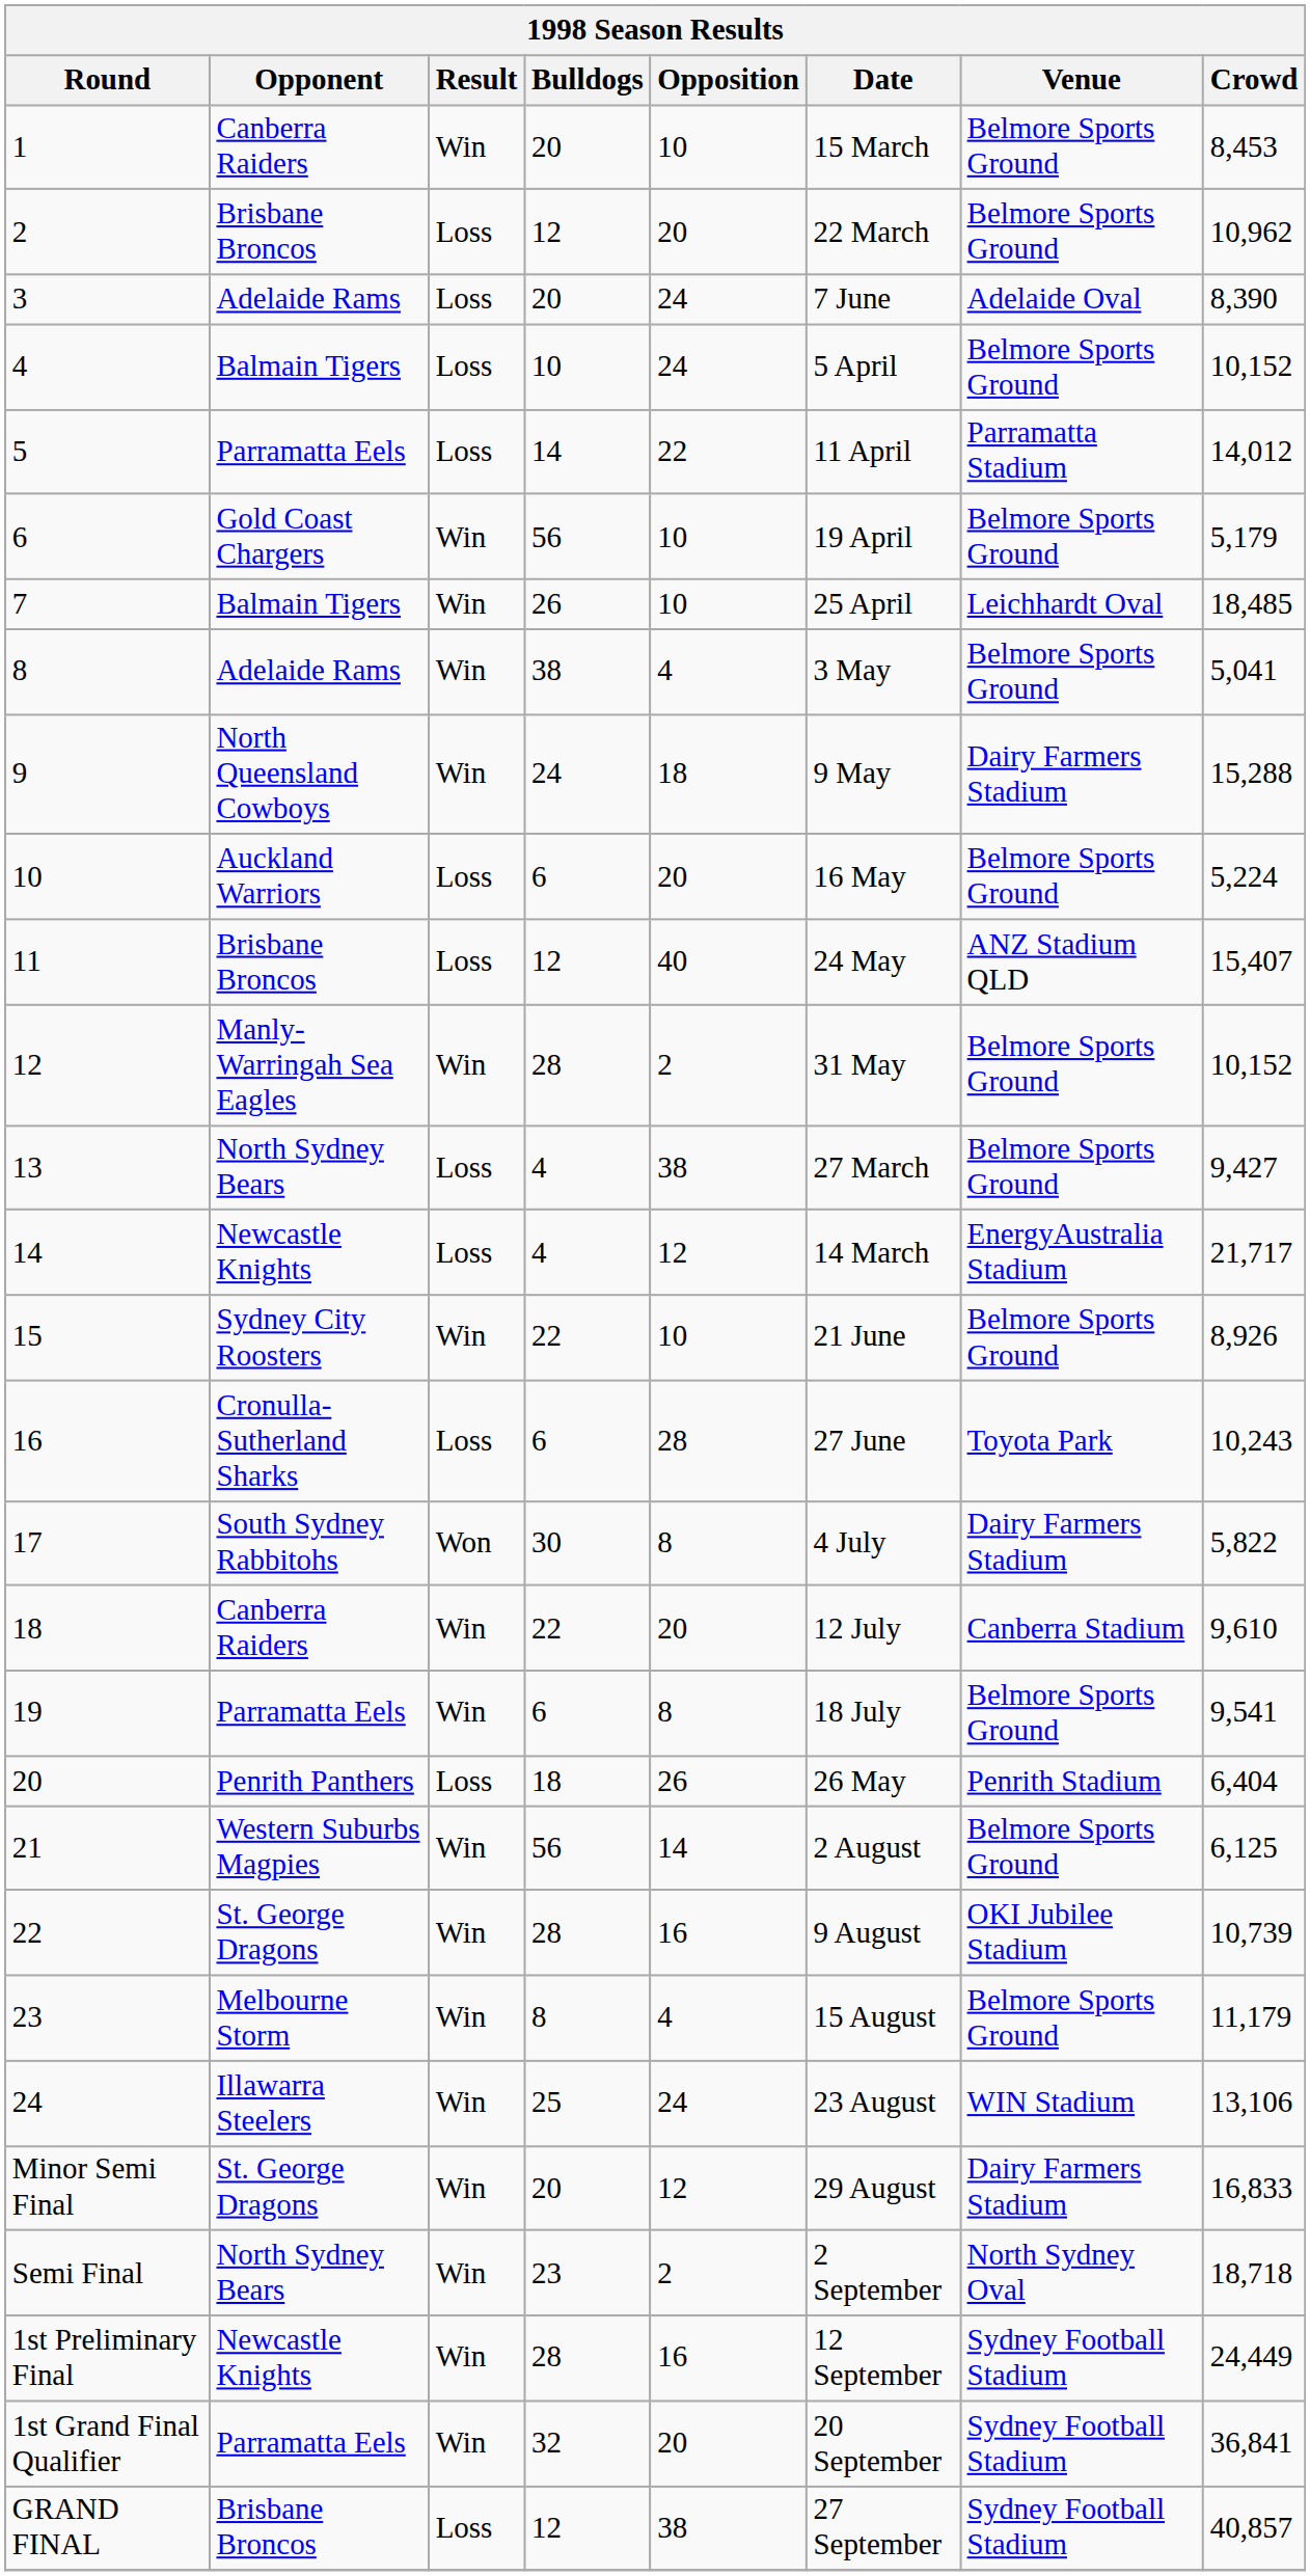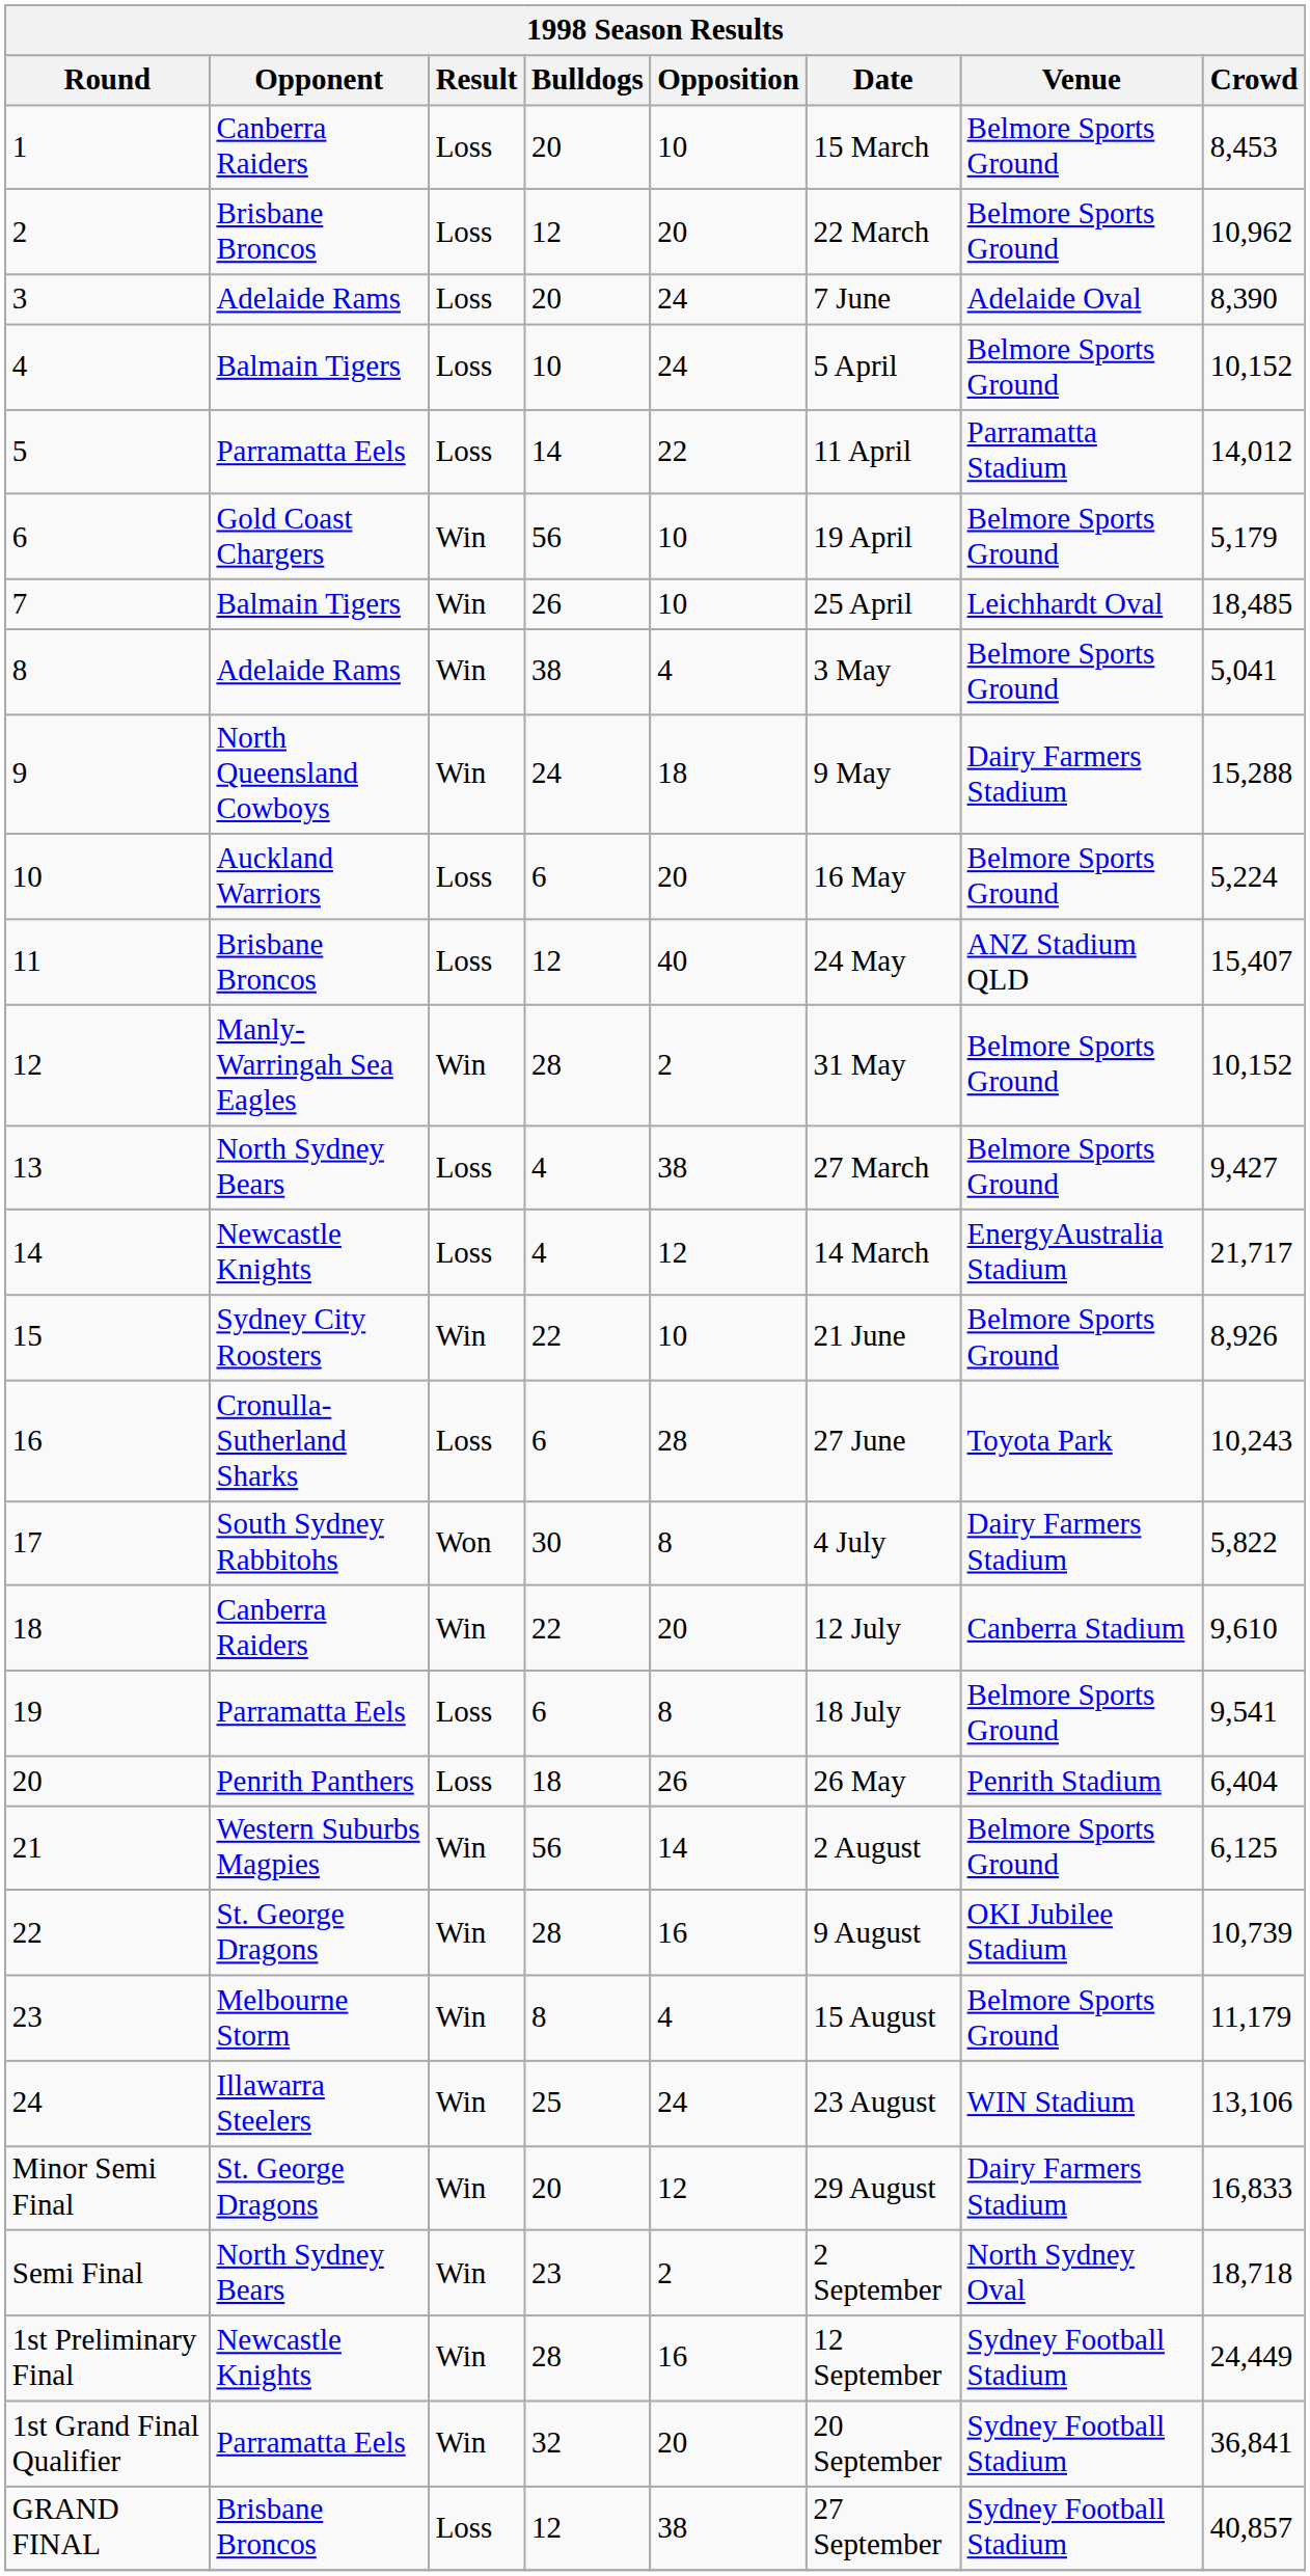1 | Result: Win -> Loss
19 | Result: Win -> Loss
